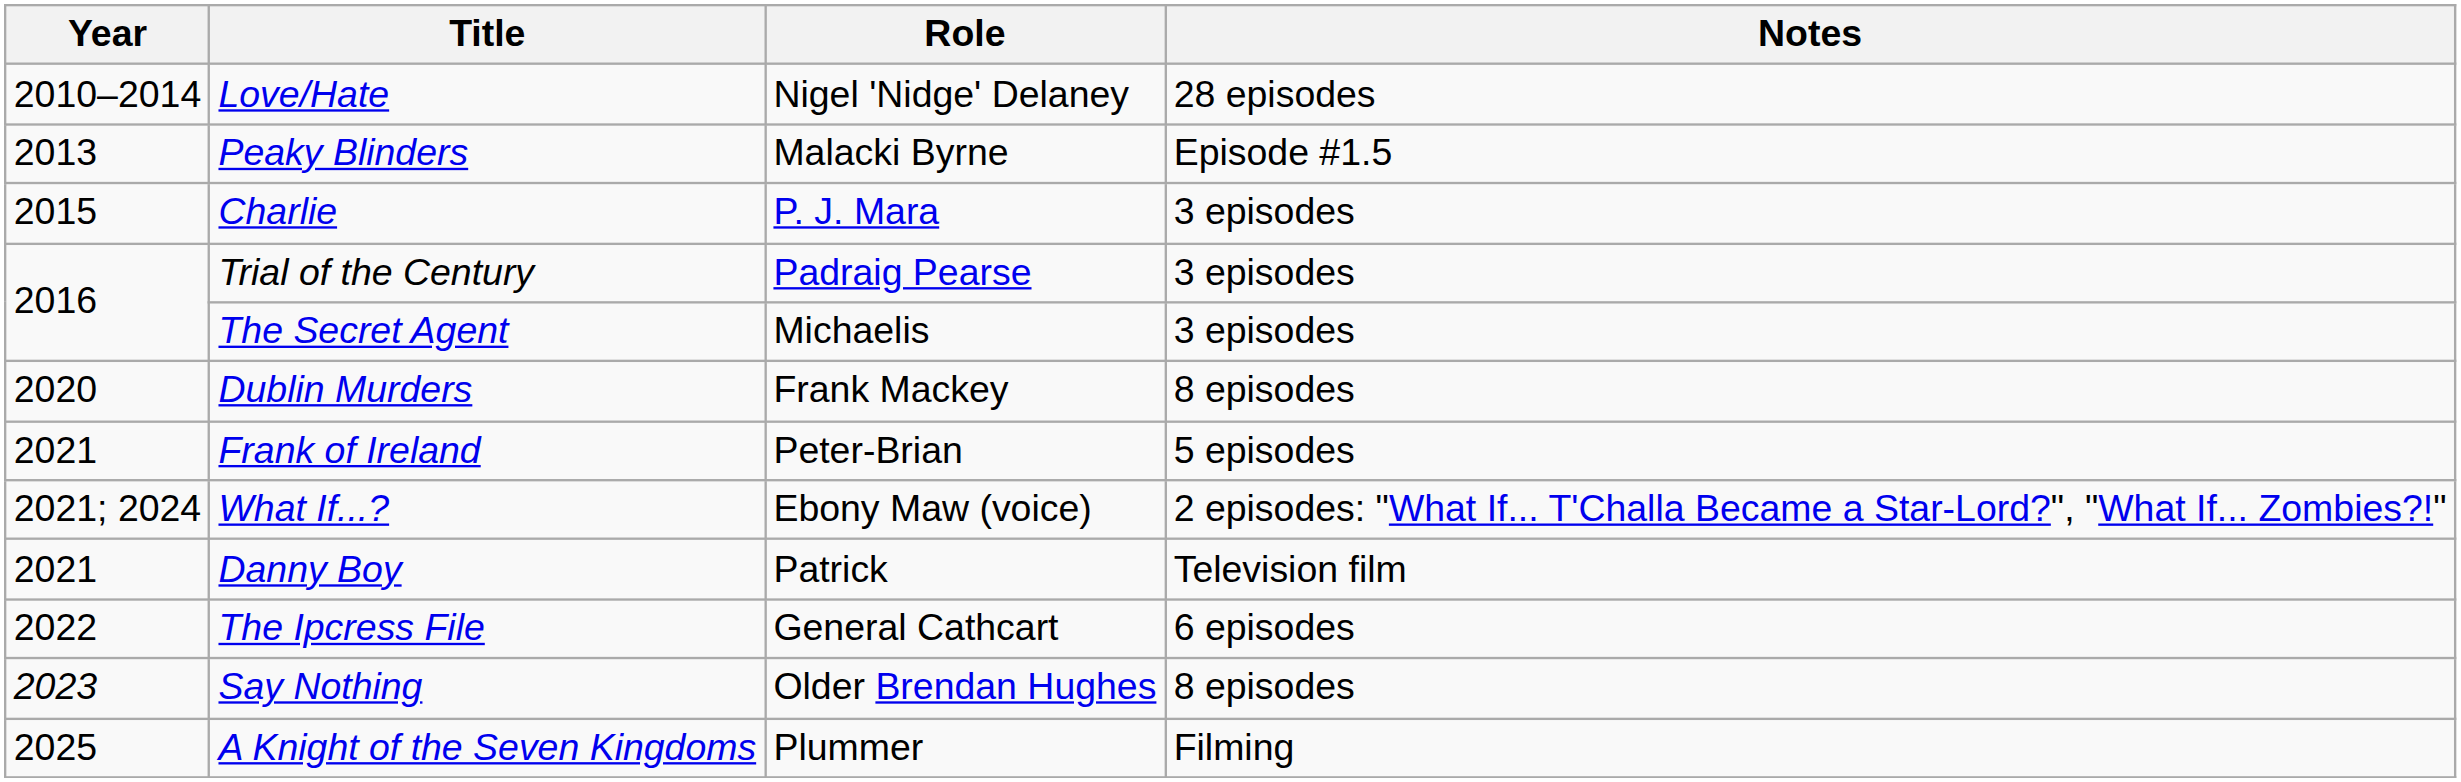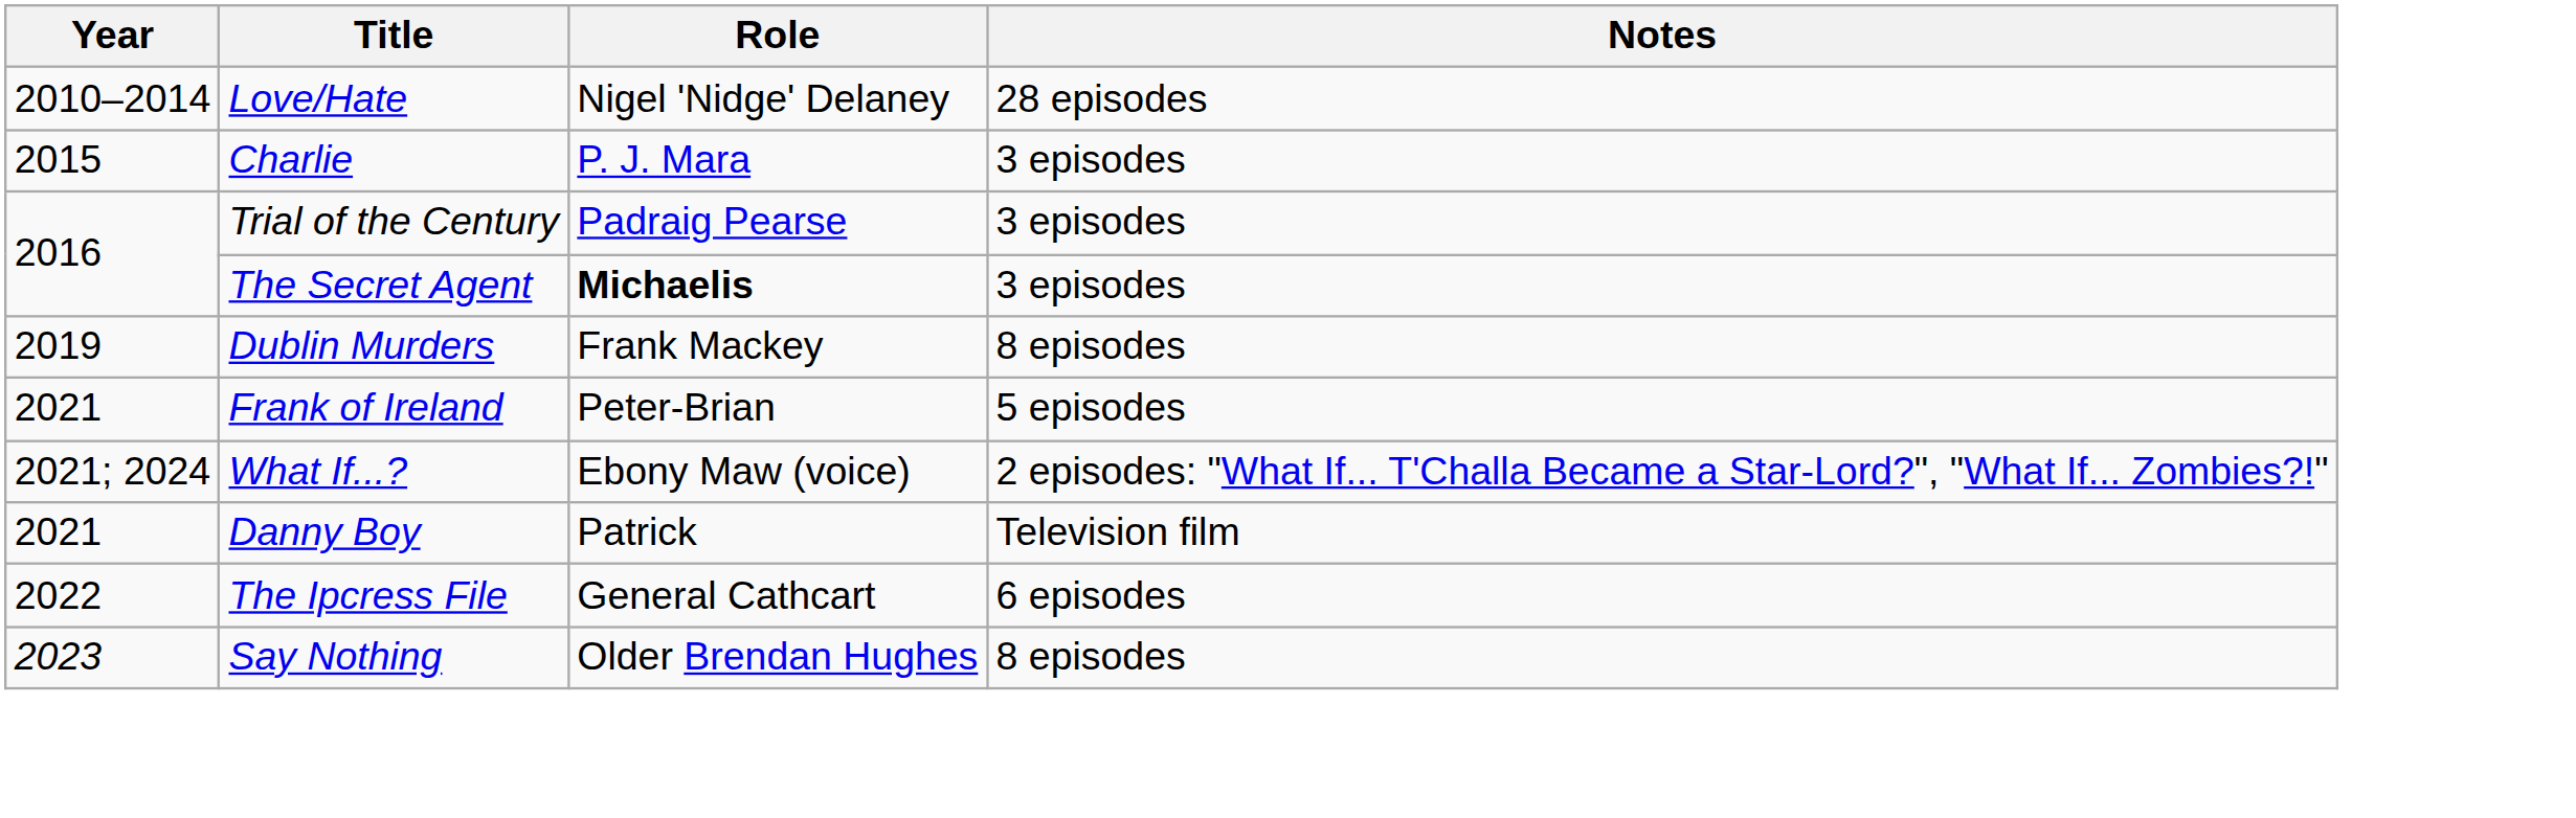- row: 2013 | Peaky Blinders | Malacki Byrne | Episode #1.5
The Secret Agent | Role: normal -> bold
Dublin Murders | Year: 2020 -> 2019
- row: 2025 | A Knight of the Seven Kingdoms | Plummer | Filming
